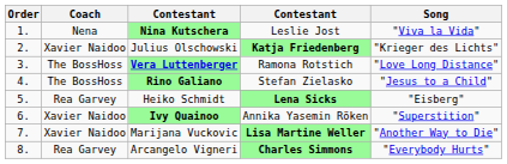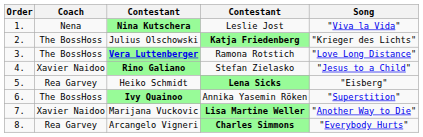Julius Olschowski | Coach: Xavier Naidoo -> The BossHoss
Rino Galiano | Coach: The BossHoss -> Xavier Naidoo
Ivy Quainoo | Coach: Xavier Naidoo -> The BossHoss
